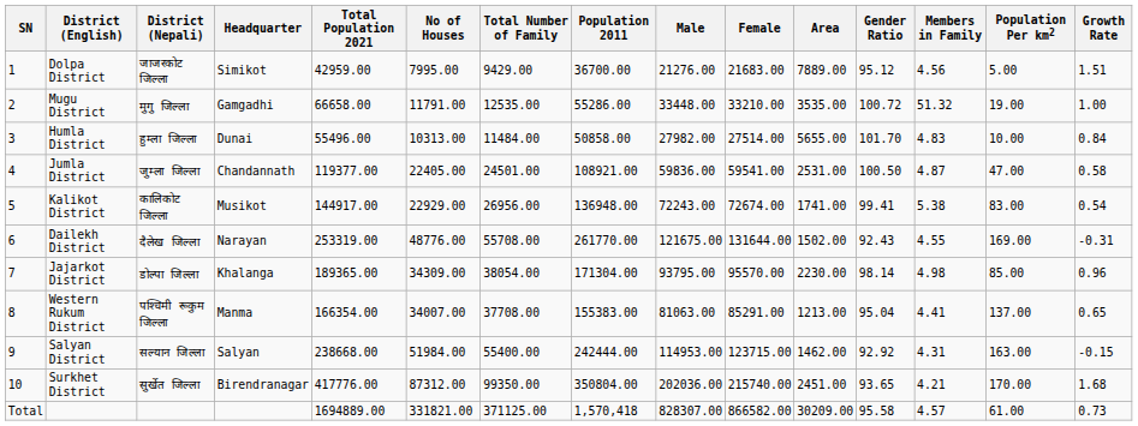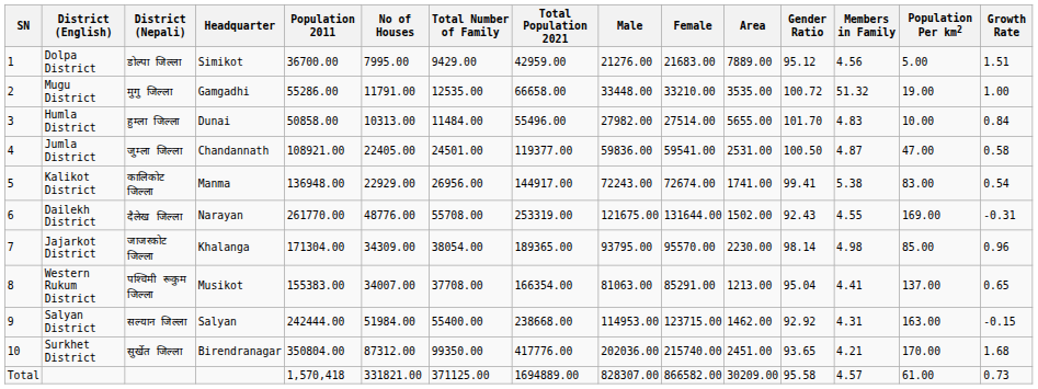columns swapped: Population 2011 <-> Total Population 2021
Dolpa District | District (Nepali): जाजरकोट जिल्ला -> डोल्पा जिल्ला
Kalikot District | Headquarter: Musikot -> Manma
Jajarkot District | District (Nepali): डोल्पा जिल्ला -> जाजरकोट जिल्ला
Western Rukum District | Headquarter: Manma -> Musikot
